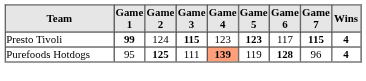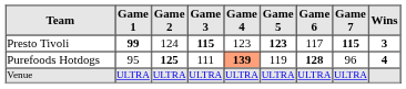Presto Tivoli | Wins: 4 -> 3
+ row: Venue | ULTRA | ULTRA | ULTRA | ULTRA | ULTRA | ULTRA | ULTRA
